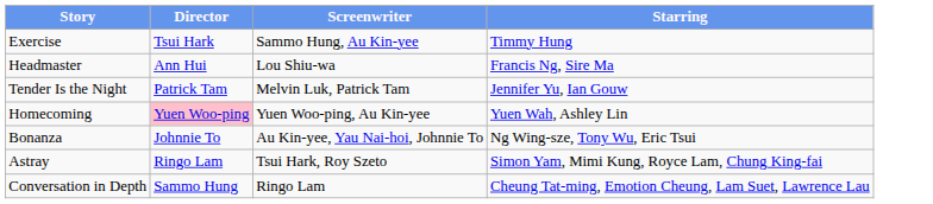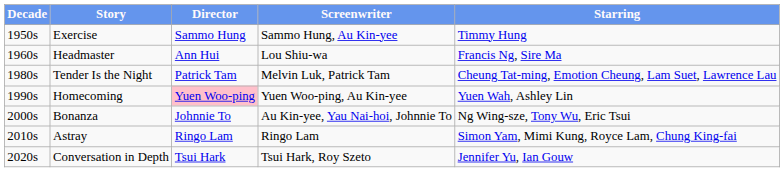+ column: Decade | 1950s | 1960s | 1980s | 1990s | 2000s | 2010s | 2020s
Exercise | Director: Tsui Hark -> Sammo Hung
Tender Is the Night | Starring: Jennifer Yu, Ian Gouw -> Cheung Tat-ming, Emotion Cheung, Lam Suet, Lawrence Lau
Astray | Screenwriter: Tsui Hark, Roy Szeto -> Ringo Lam
Conversation in Depth | Director: Sammo Hung -> Tsui Hark
Conversation in Depth | Screenwriter: Ringo Lam -> Tsui Hark, Roy Szeto
Conversation in Depth | Starring: Cheung Tat-ming, Emotion Cheung, Lam Suet, Lawrence Lau -> Jennifer Yu, Ian Gouw
